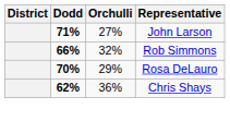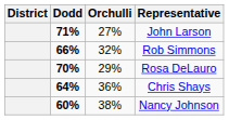Chris Shays | Dodd: 62% -> 64%
+ row: 60% | 38% | Nancy Johnson
